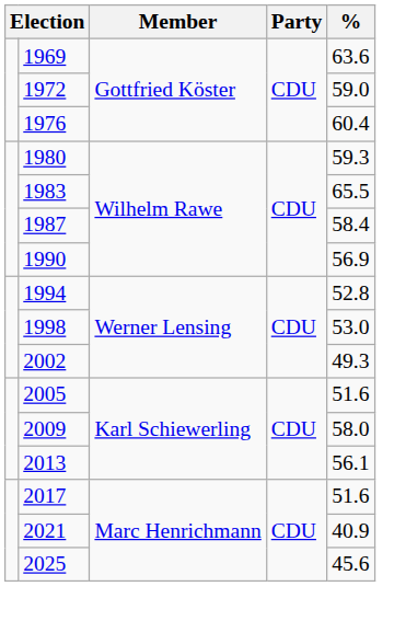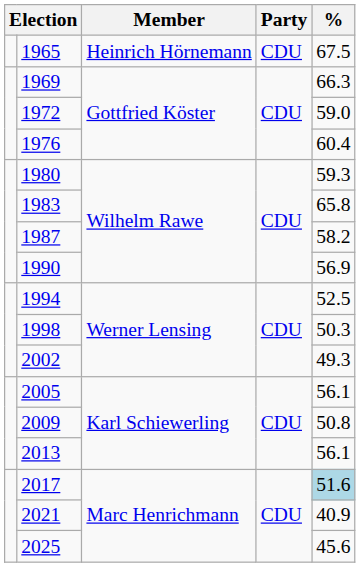+ row: 1965 | Heinrich Hörnemann | CDU | 67.5
1969 | %: 63.6 -> 66.3
1983 | %: 65.5 -> 65.8
1987 | %: 58.4 -> 58.2
1994 | %: 52.8 -> 52.5
1998 | %: 53.0 -> 50.3
2005 | %: 51.6 -> 56.1
2009 | %: 58.0 -> 50.8
2017 | %: no background -> lightblue background
